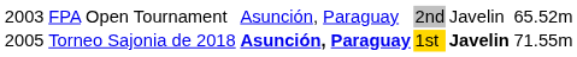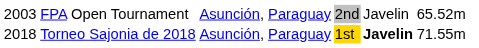Torneo Sajonia de 2018 | column 1: 2005 -> 2018
Torneo Sajonia de 2018 | column 3: bold -> normal
